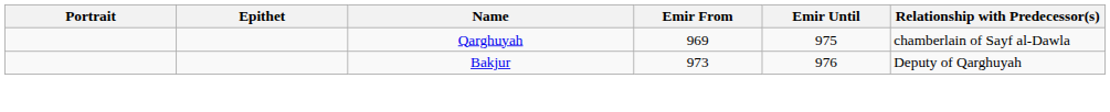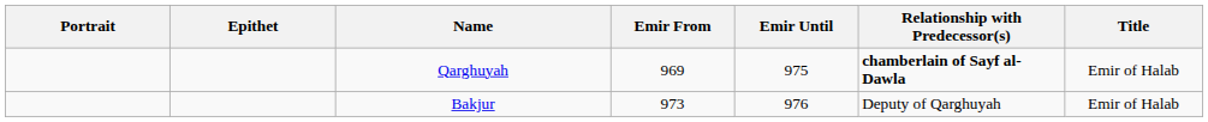+ column: Title | Emir of Halab | Emir of Halab
Qarghuyah | Relationship with Predecessor(s): normal -> bold
